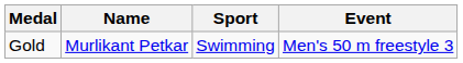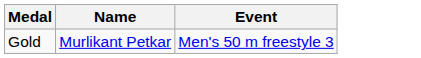- column: Sport | Swimming
